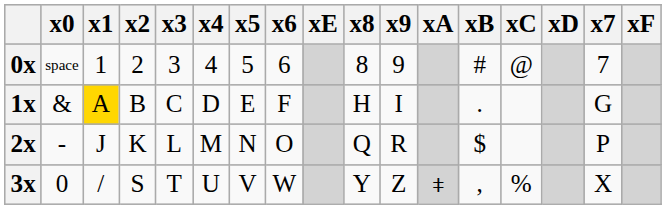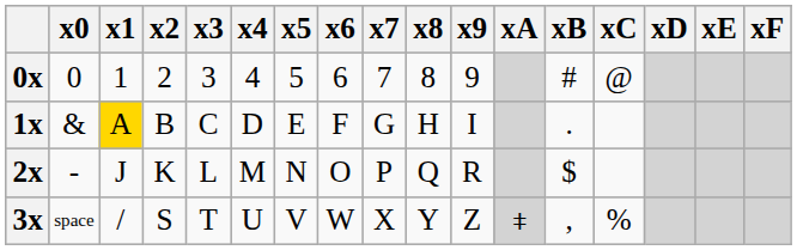columns swapped: x7 <-> xE
0x | x0: space -> 0
3x | x0: 0 -> space
